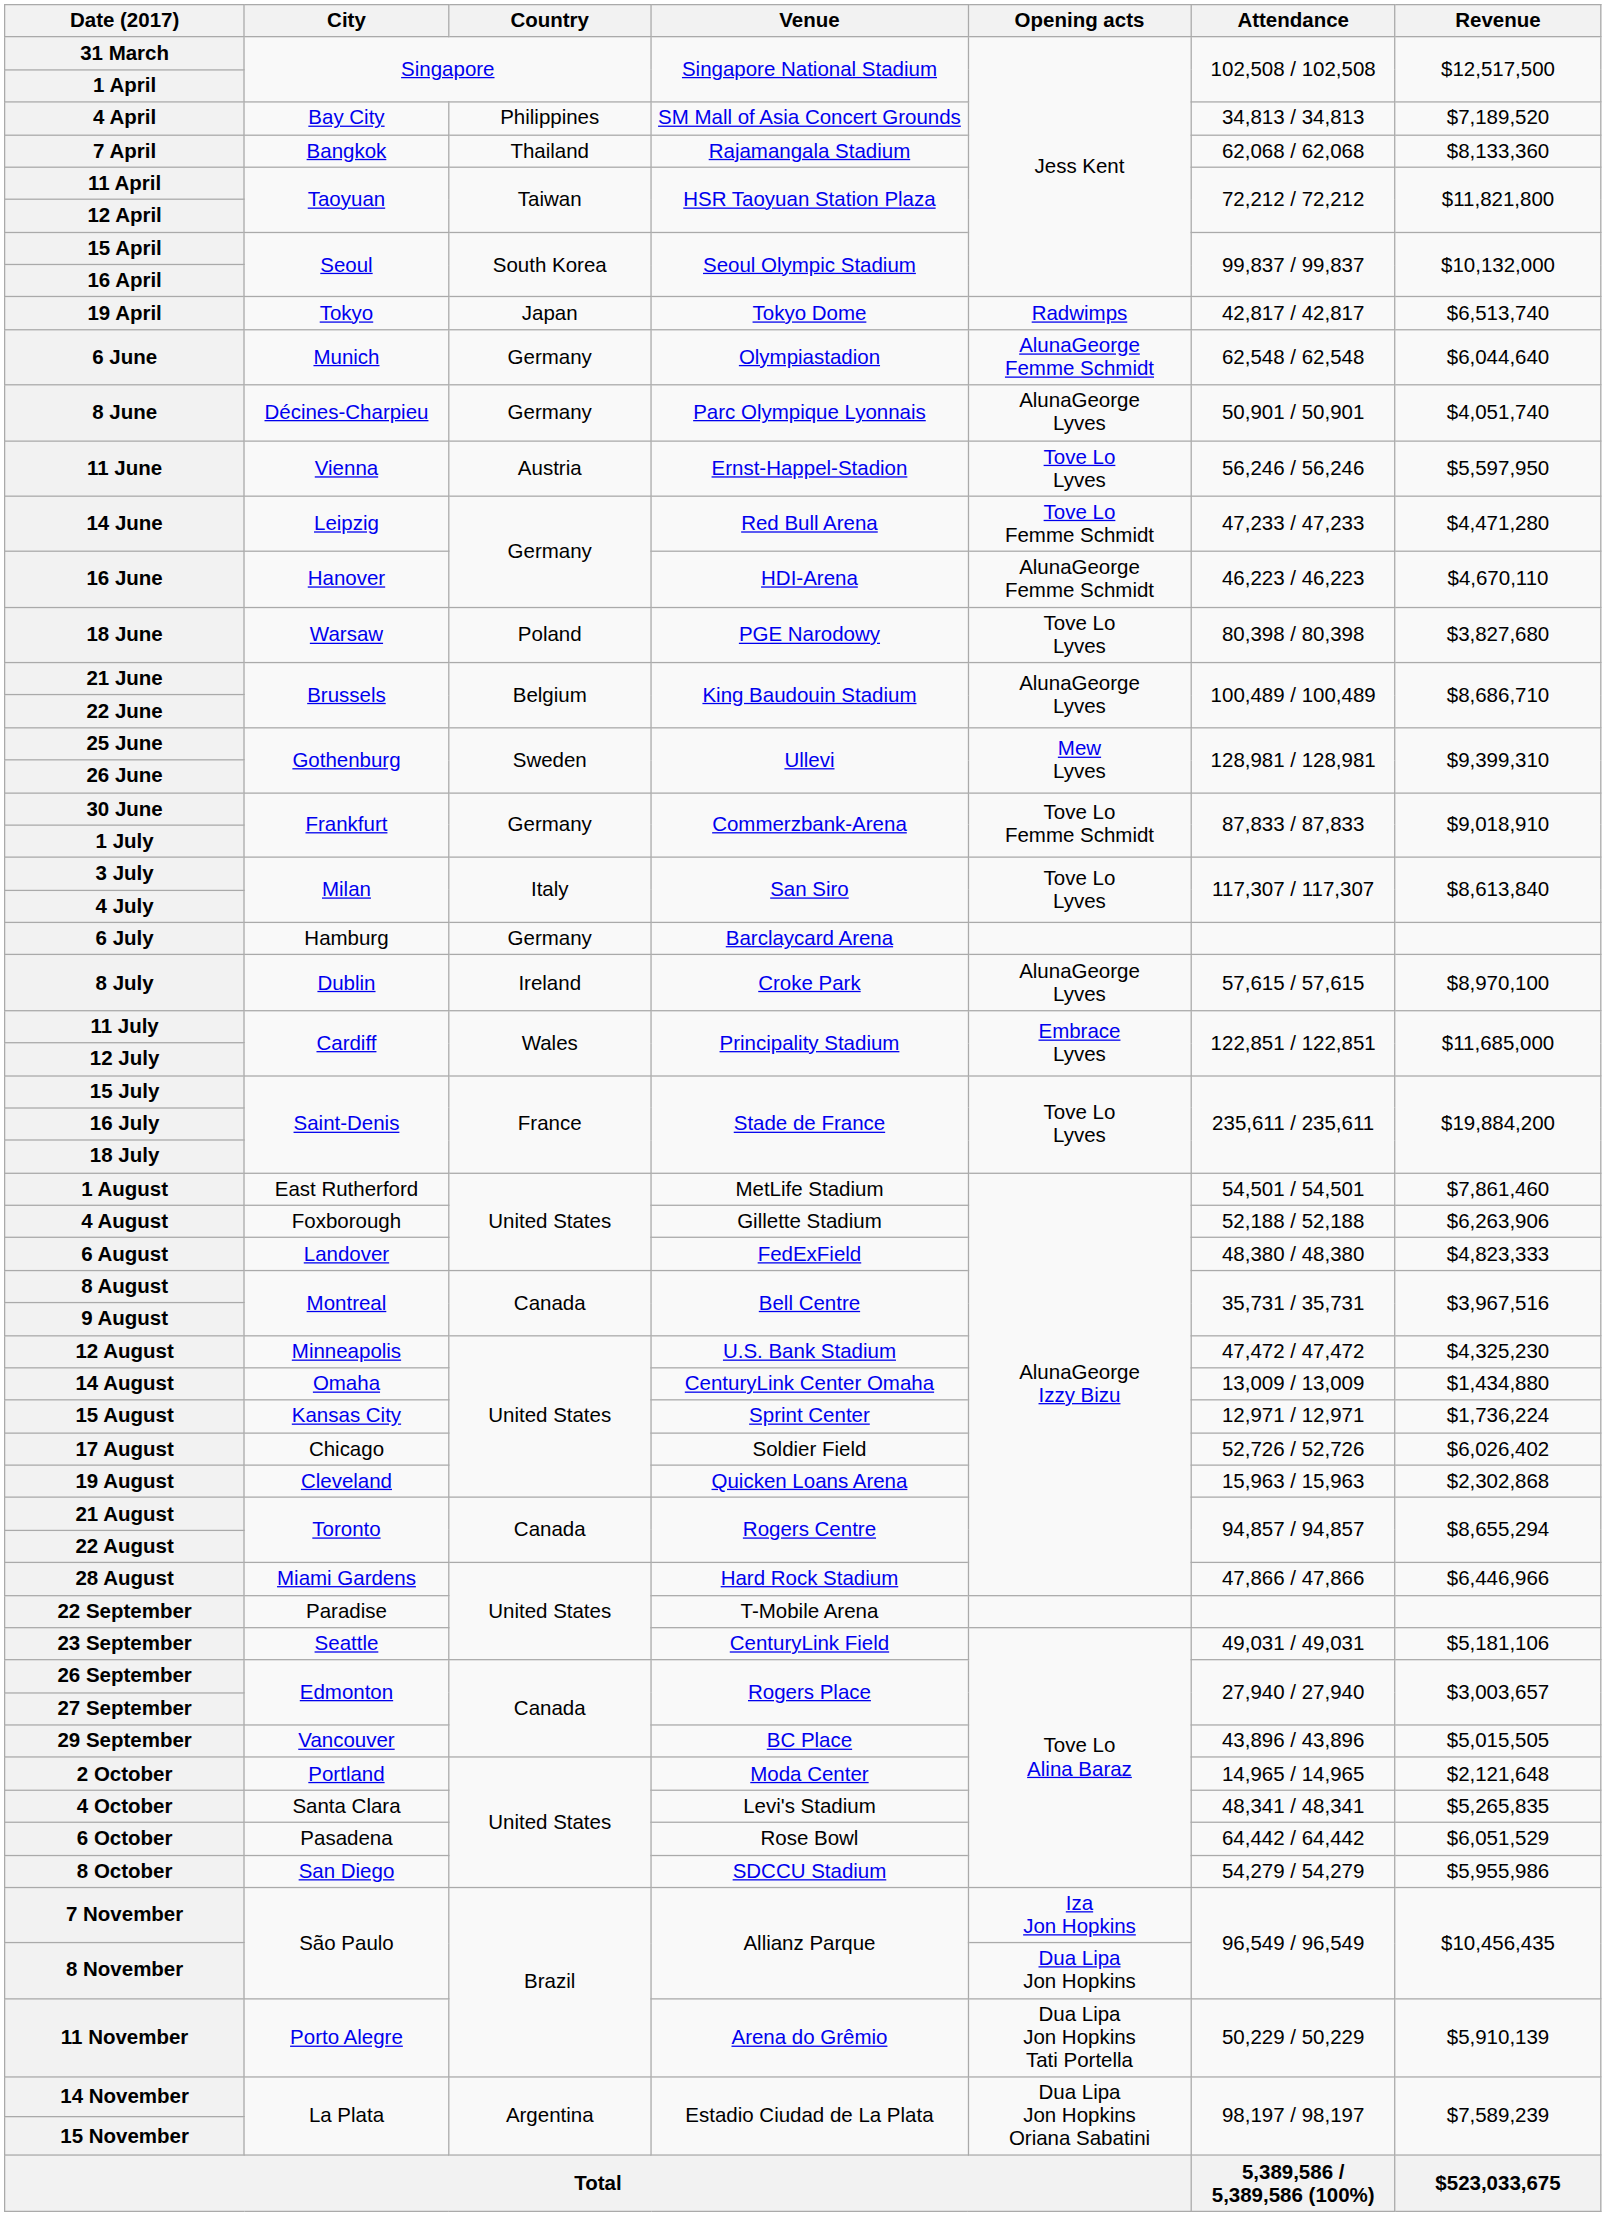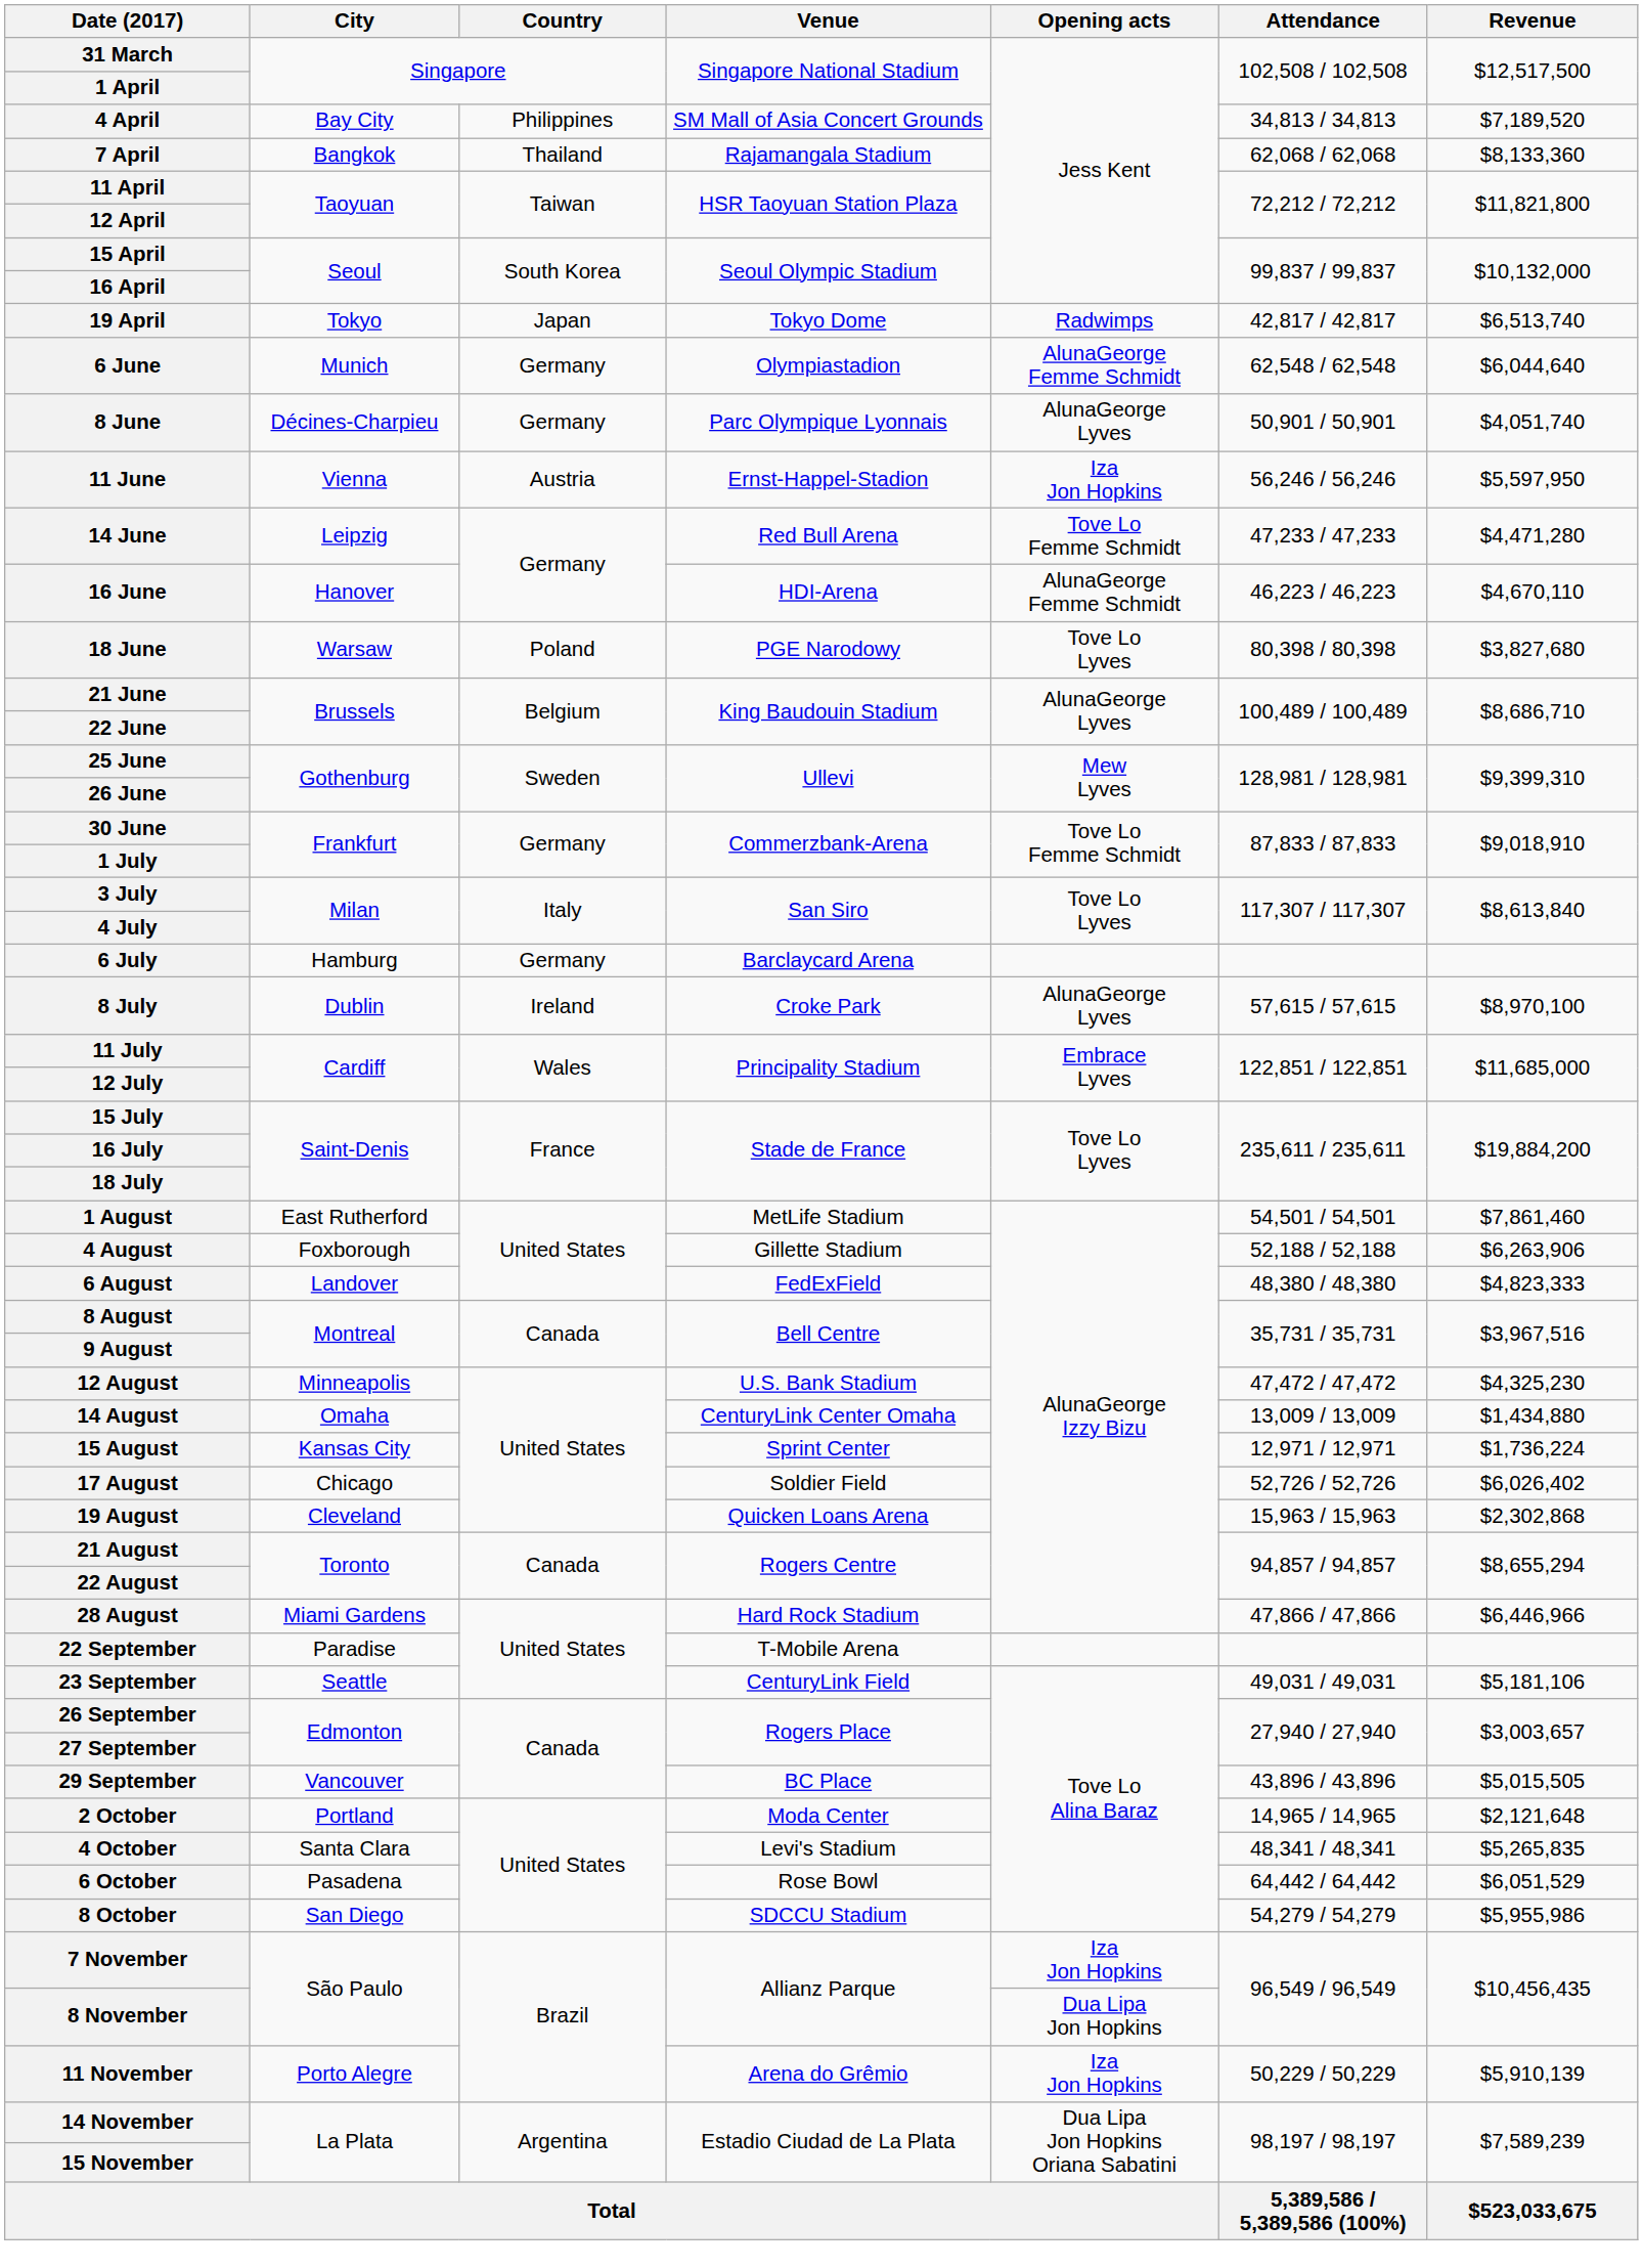11 June | Opening acts: Tove Lo Lyves -> Iza Jon Hopkins
11 November | Opening acts: Dua Lipa Jon Hopkins Tati Portella -> Iza Jon Hopkins
